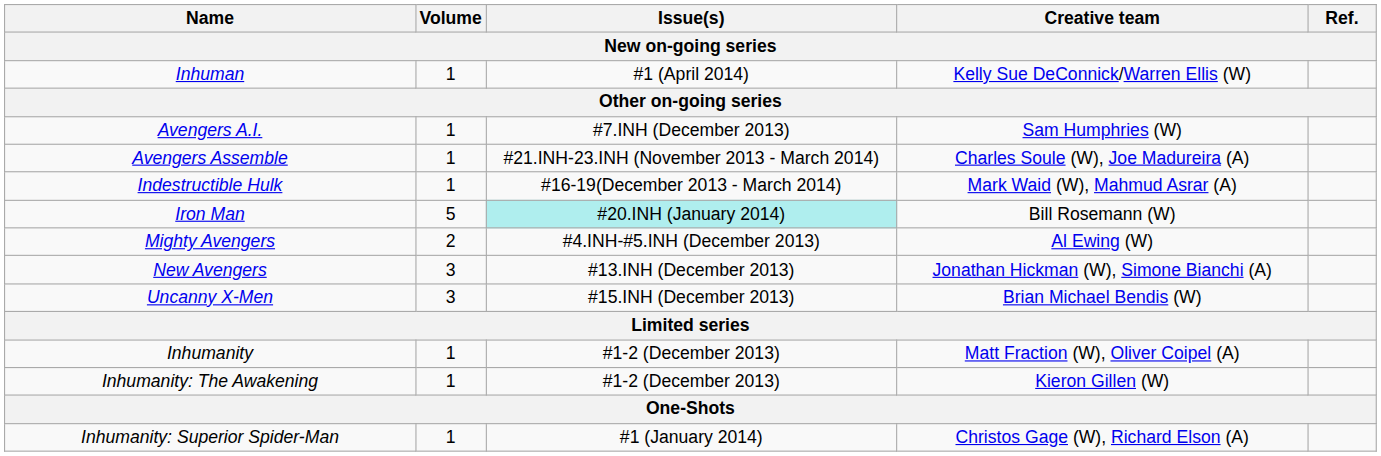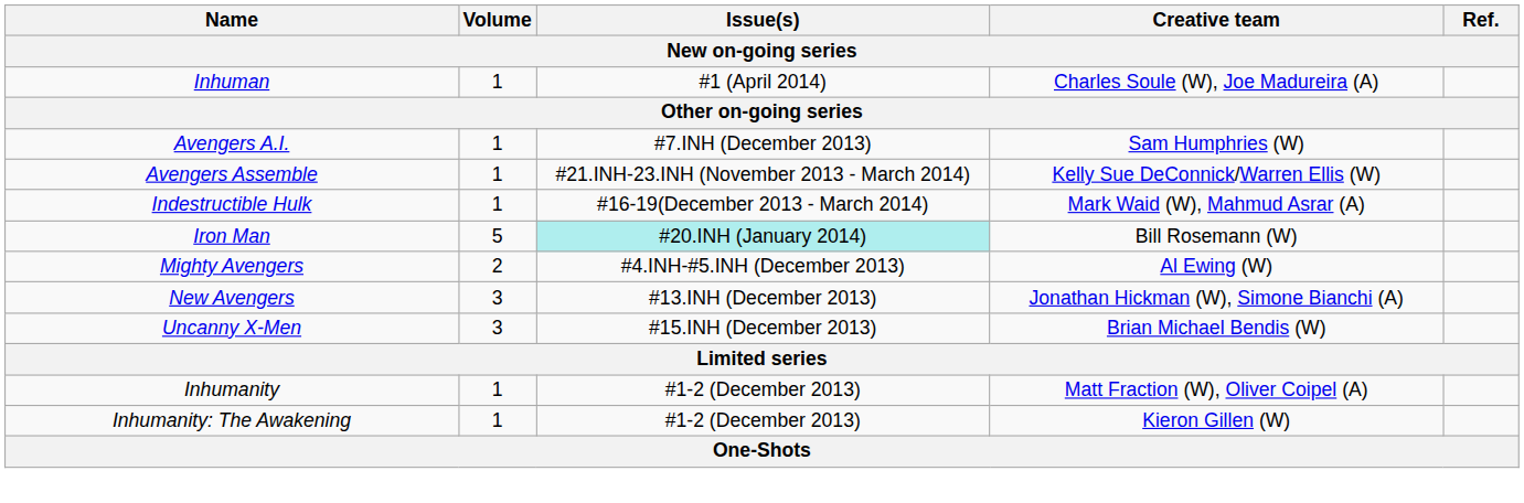Inhuman | Creative team: Kelly Sue DeConnick/Warren Ellis (W) -> Charles Soule (W), Joe Madureira (A)
Avengers Assemble | Creative team: Charles Soule (W), Joe Madureira (A) -> Kelly Sue DeConnick/Warren Ellis (W)
- row: Inhumanity: Superior Spider-Man | 1 | #1 (January 2014) | Christos Gage (W), Richard Elson (A)
